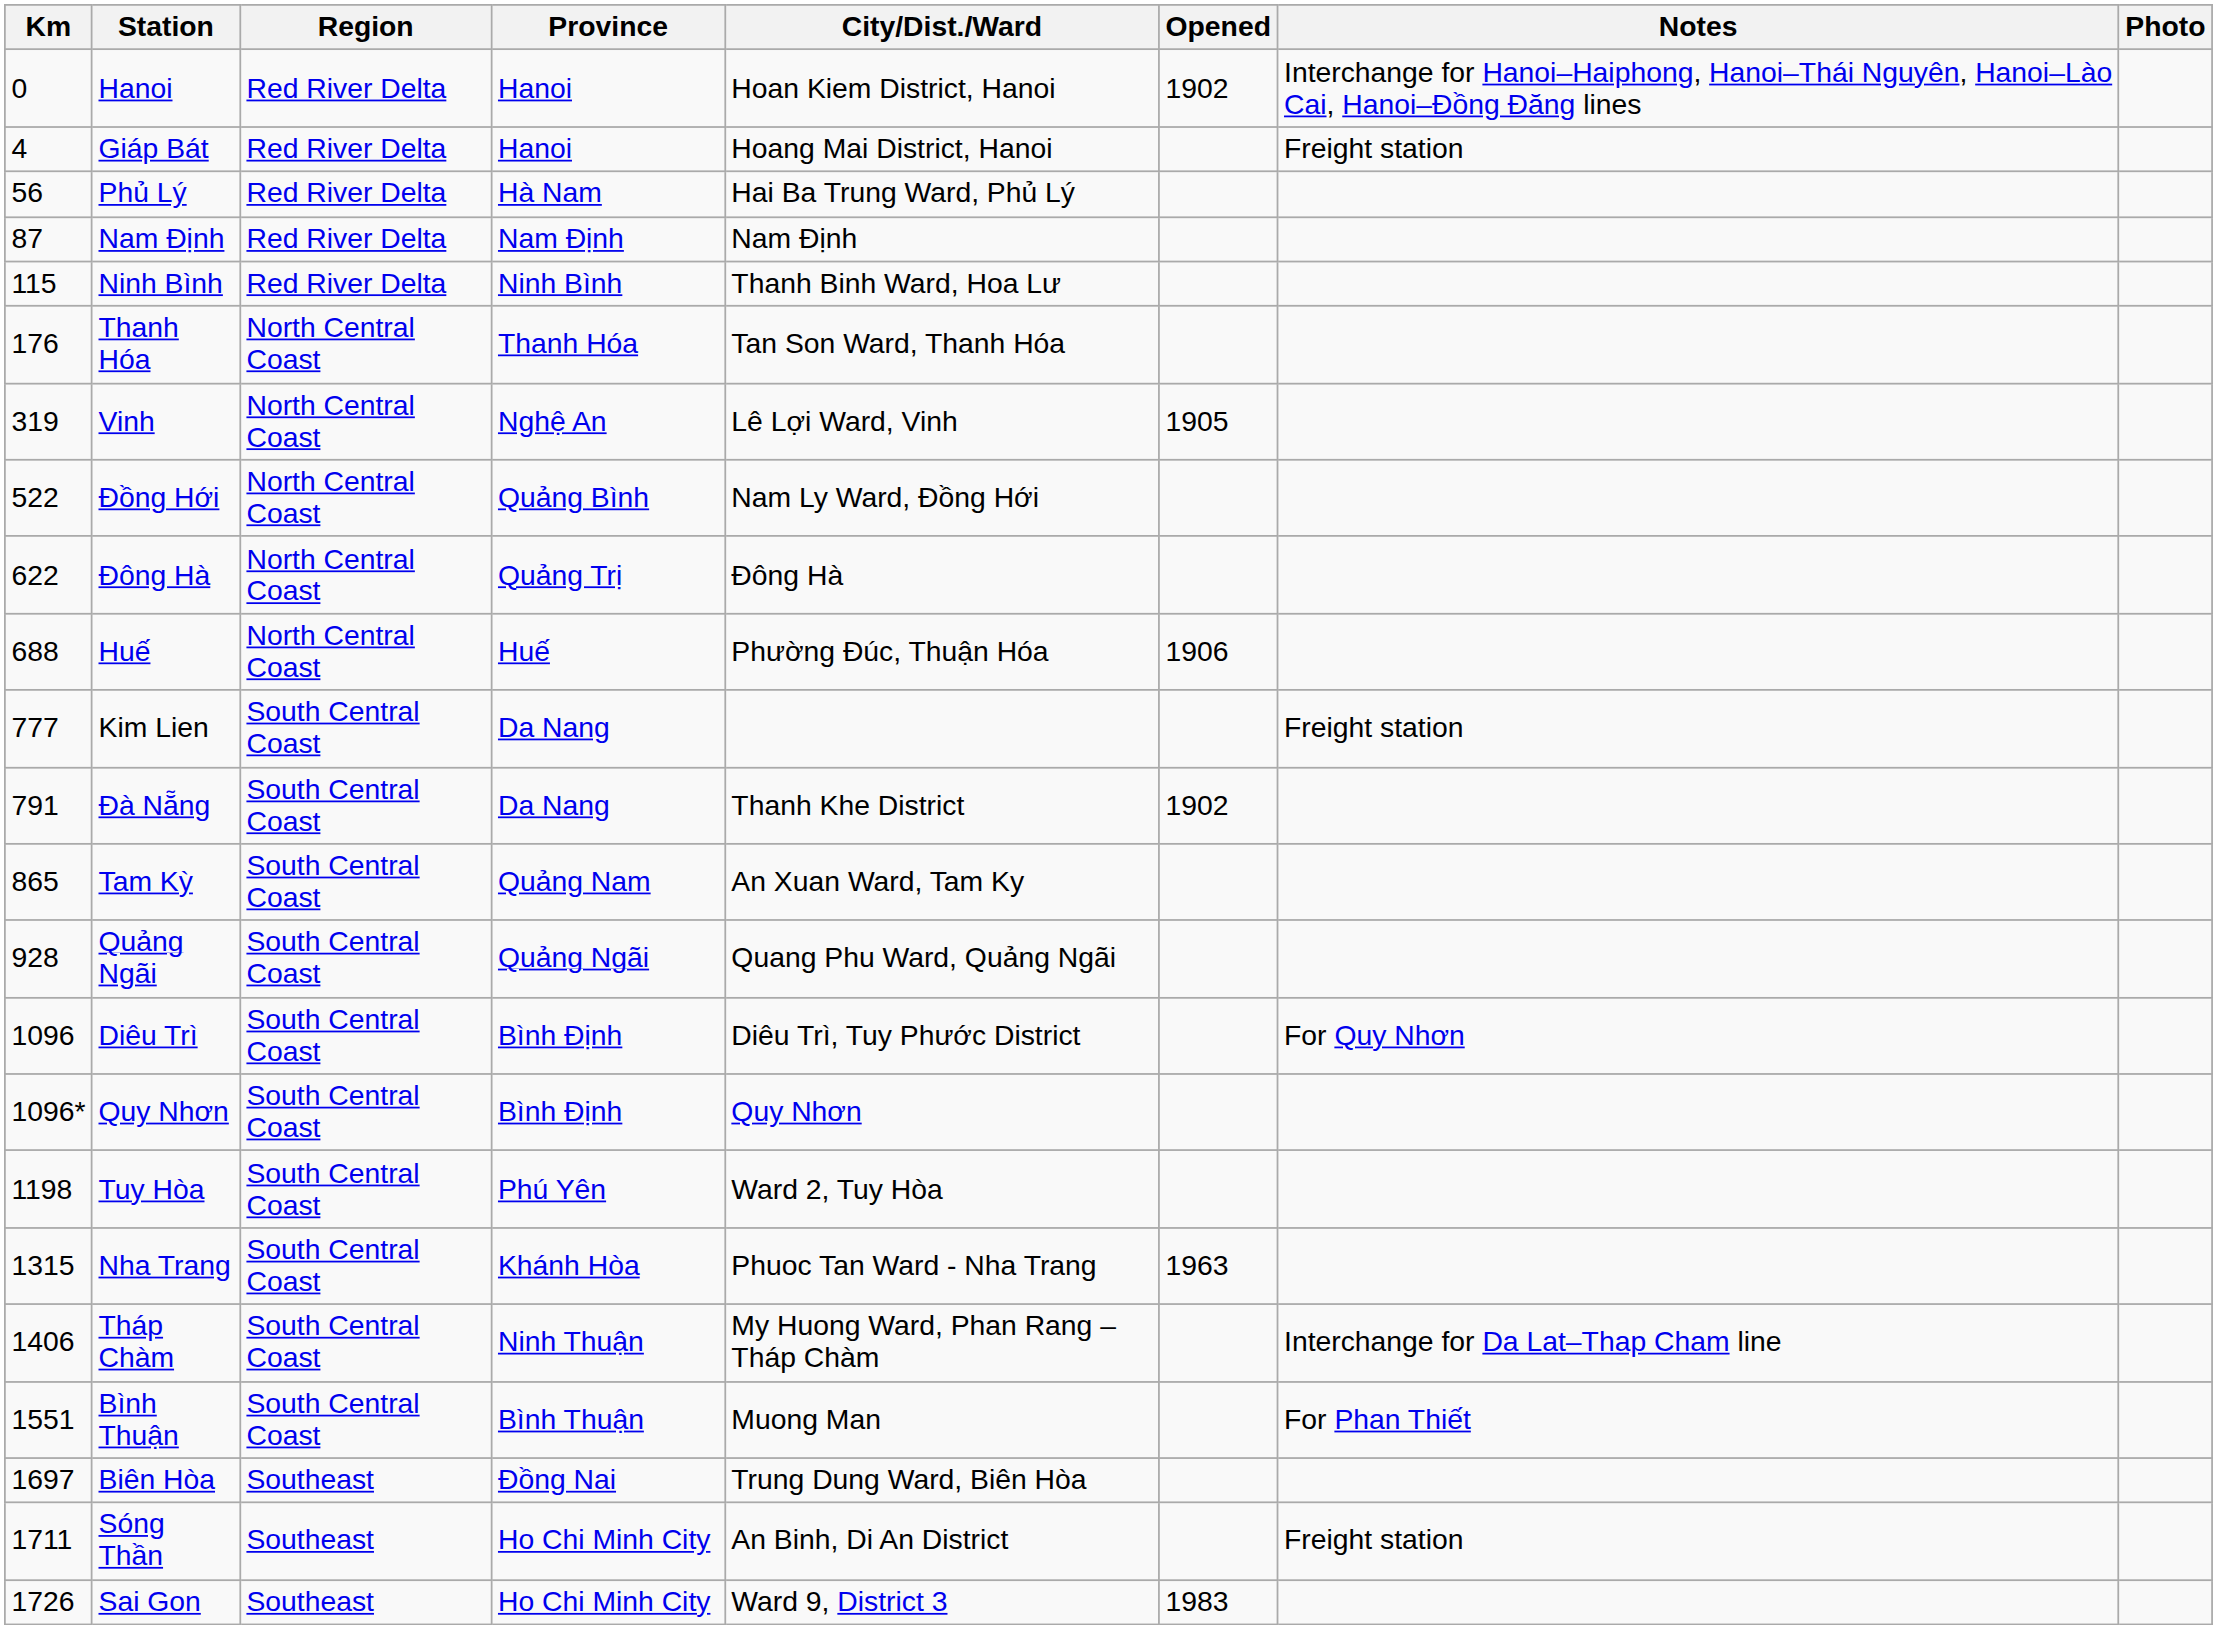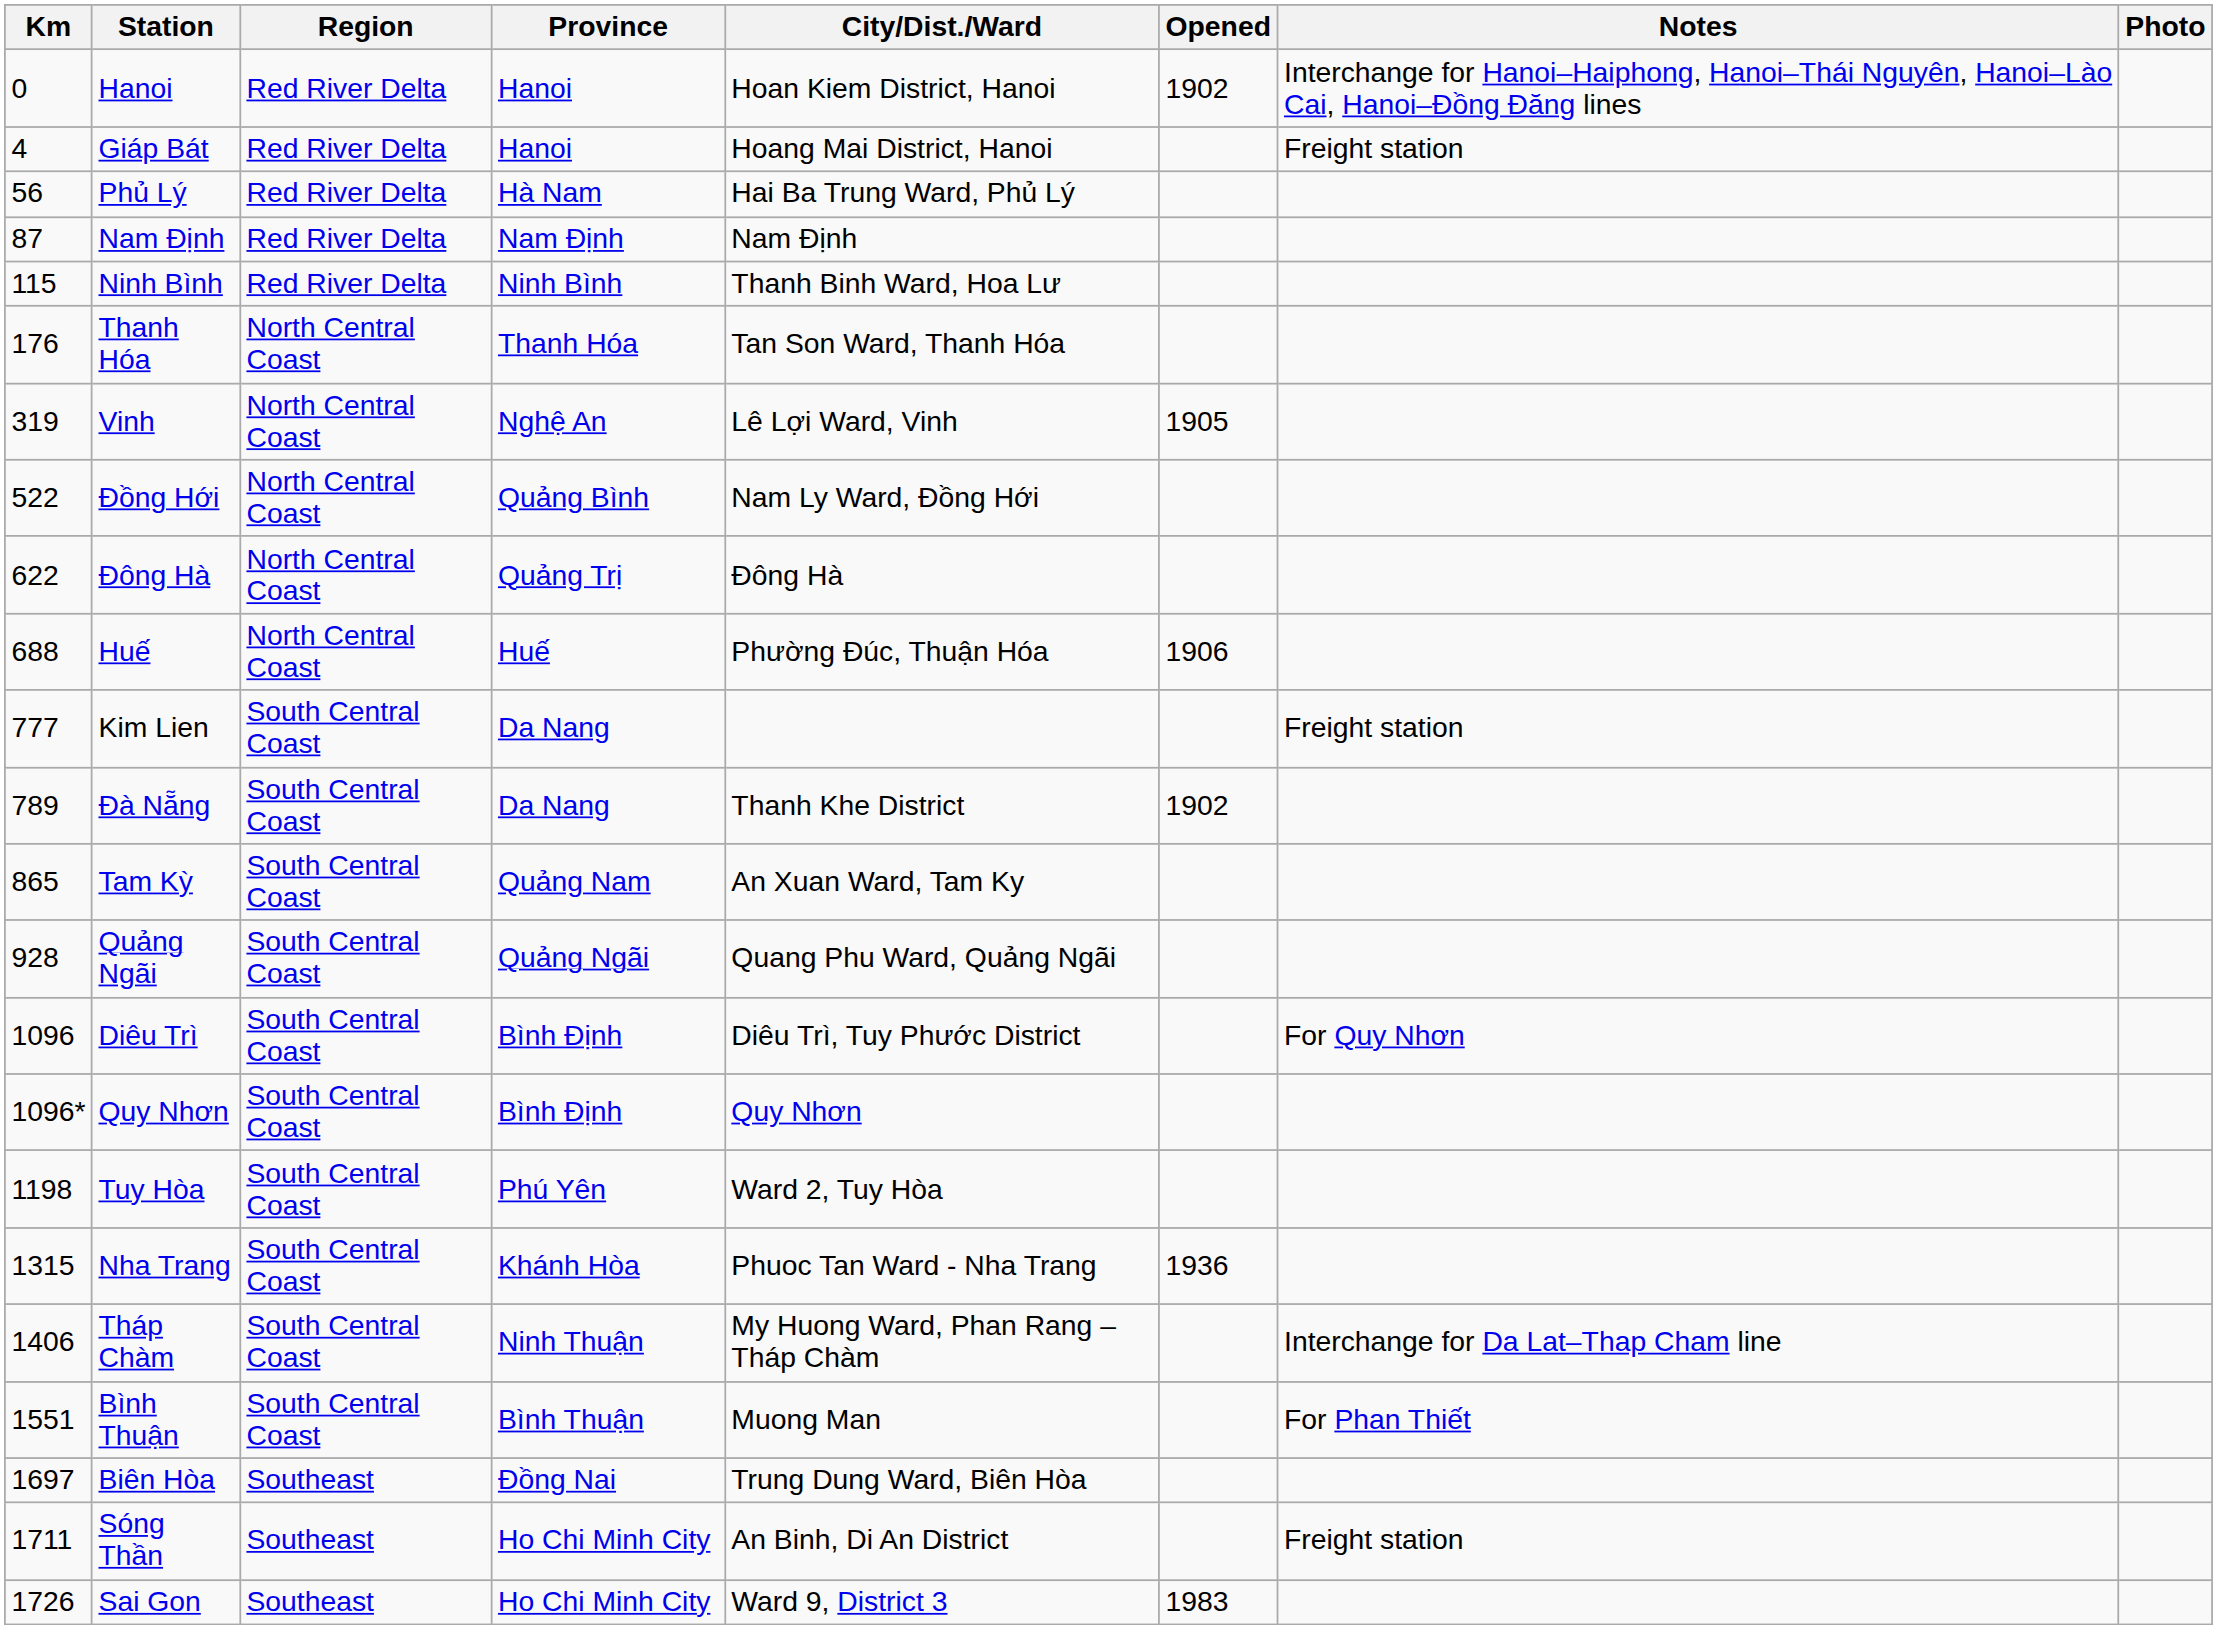Đà Nẵng | Km: 791 -> 789
Nha Trang | Opened: 1963 -> 1936
